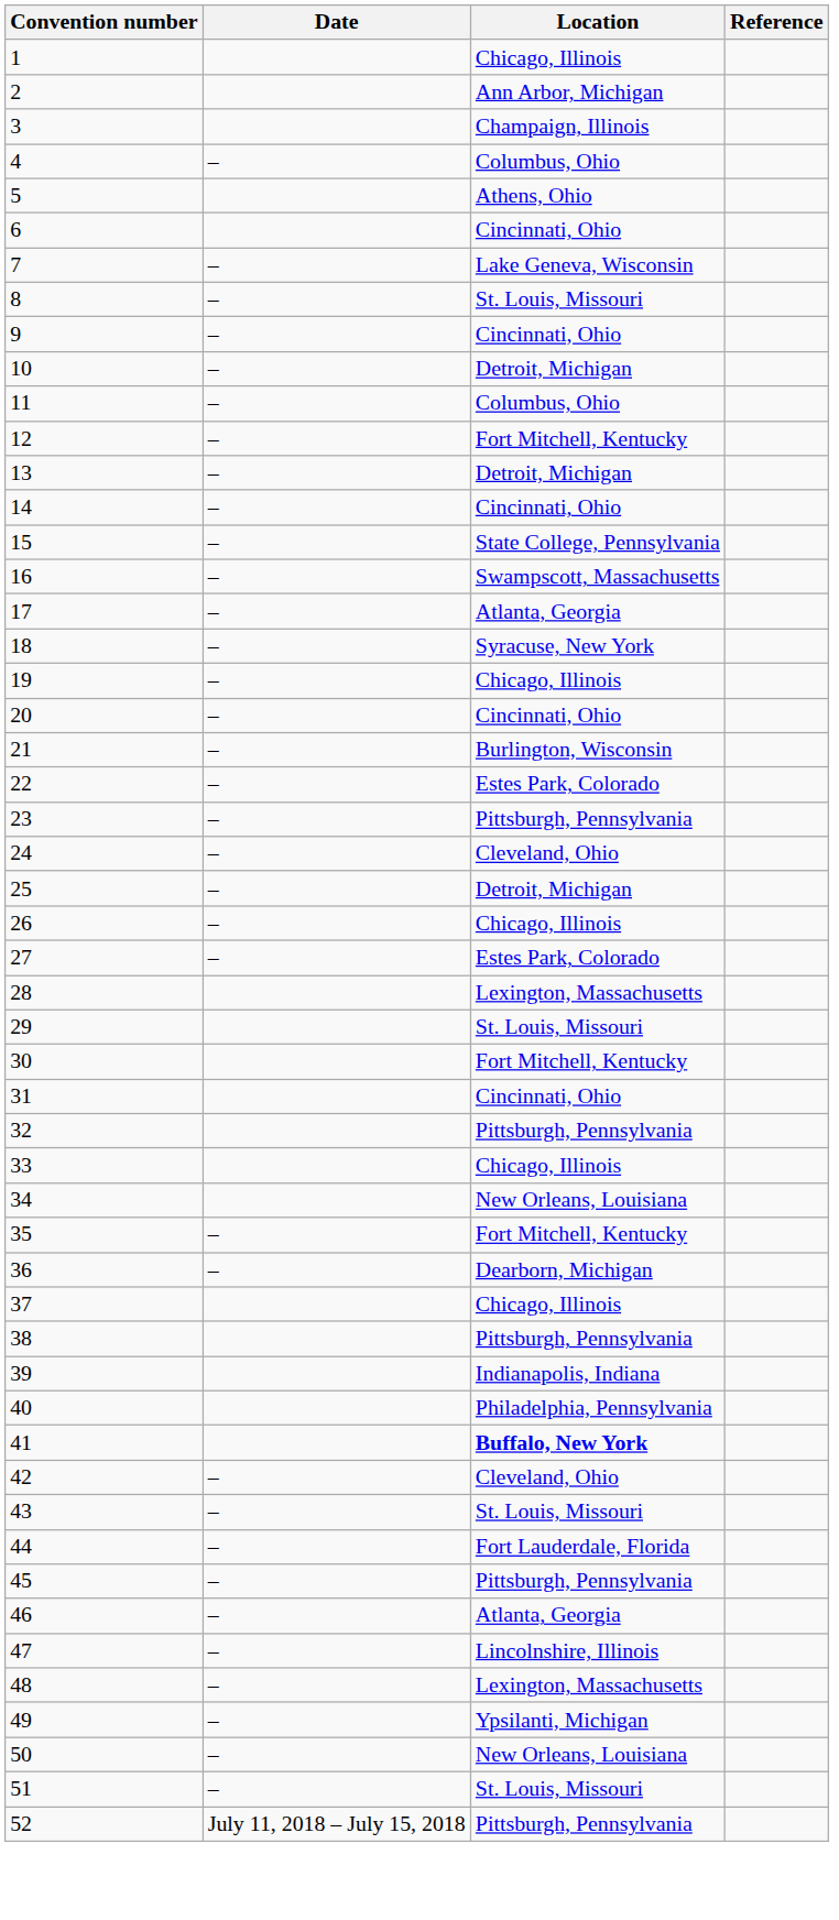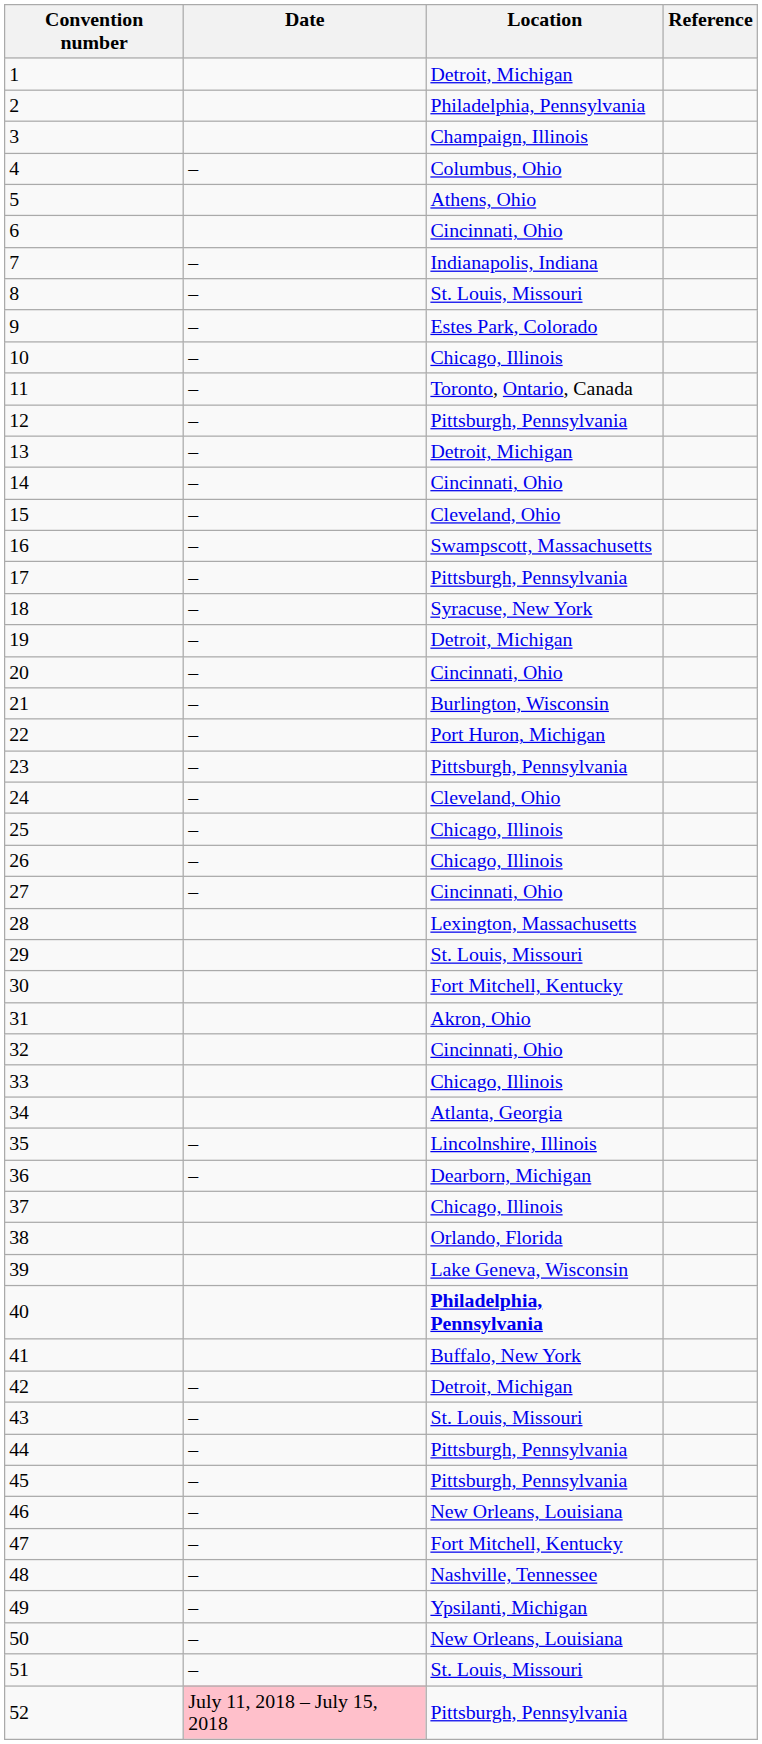1 | Location: Chicago, Illinois -> Detroit, Michigan
2 | Location: Ann Arbor, Michigan -> Philadelphia, Pennsylvania
7 | Location: Lake Geneva, Wisconsin -> Indianapolis, Indiana
9 | Location: Cincinnati, Ohio -> Estes Park, Colorado
10 | Location: Detroit, Michigan -> Chicago, Illinois
11 | Location: Columbus, Ohio -> Toronto, Ontario, Canada
12 | Location: Fort Mitchell, Kentucky -> Pittsburgh, Pennsylvania
15 | Location: State College, Pennsylvania -> Cleveland, Ohio
17 | Location: Atlanta, Georgia -> Pittsburgh, Pennsylvania
19 | Location: Chicago, Illinois -> Detroit, Michigan
22 | Location: Estes Park, Colorado -> Port Huron, Michigan
25 | Location: Detroit, Michigan -> Chicago, Illinois
27 | Location: Estes Park, Colorado -> Cincinnati, Ohio
31 | Location: Cincinnati, Ohio -> Akron, Ohio
32 | Location: Pittsburgh, Pennsylvania -> Cincinnati, Ohio
34 | Location: New Orleans, Louisiana -> Atlanta, Georgia
35 | Location: Fort Mitchell, Kentucky -> Lincolnshire, Illinois
38 | Location: Pittsburgh, Pennsylvania -> Orlando, Florida
39 | Location: Indianapolis, Indiana -> Lake Geneva, Wisconsin
40 | Location: normal -> bold
41 | Location: bold -> normal
42 | Location: Cleveland, Ohio -> Detroit, Michigan
44 | Location: Fort Lauderdale, Florida -> Pittsburgh, Pennsylvania
46 | Location: Atlanta, Georgia -> New Orleans, Louisiana
47 | Location: Lincolnshire, Illinois -> Fort Mitchell, Kentucky
48 | Location: Lexington, Massachusetts -> Nashville, Tennessee
52 | Date: no background -> pink background
